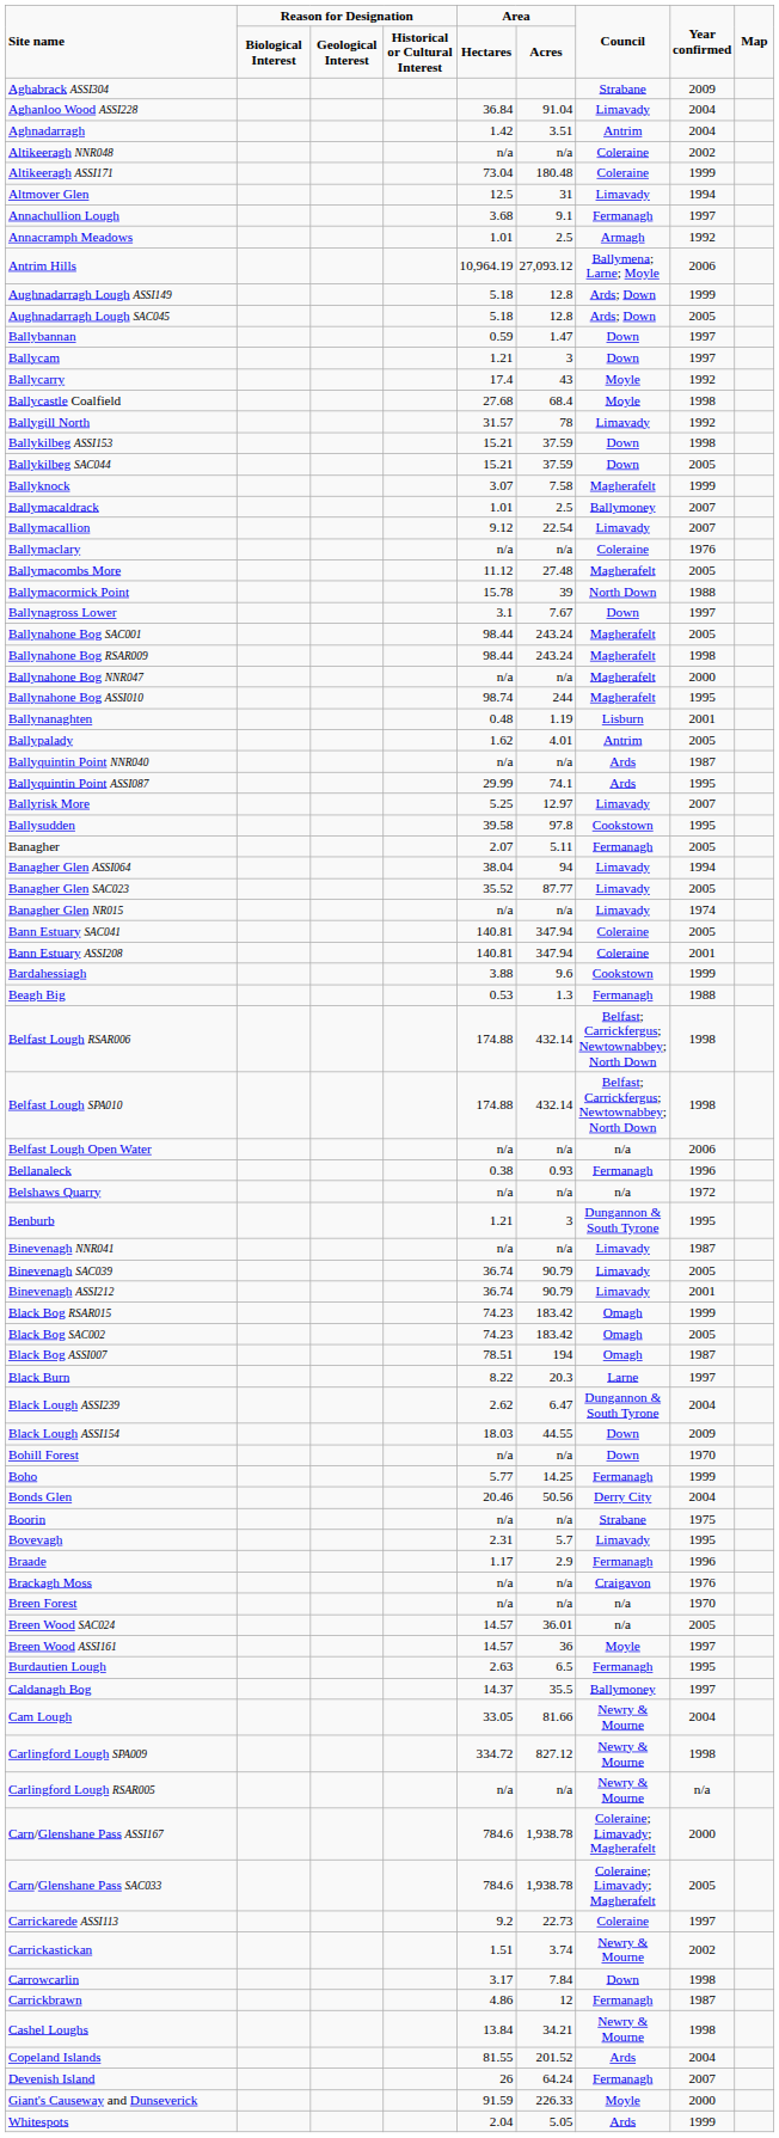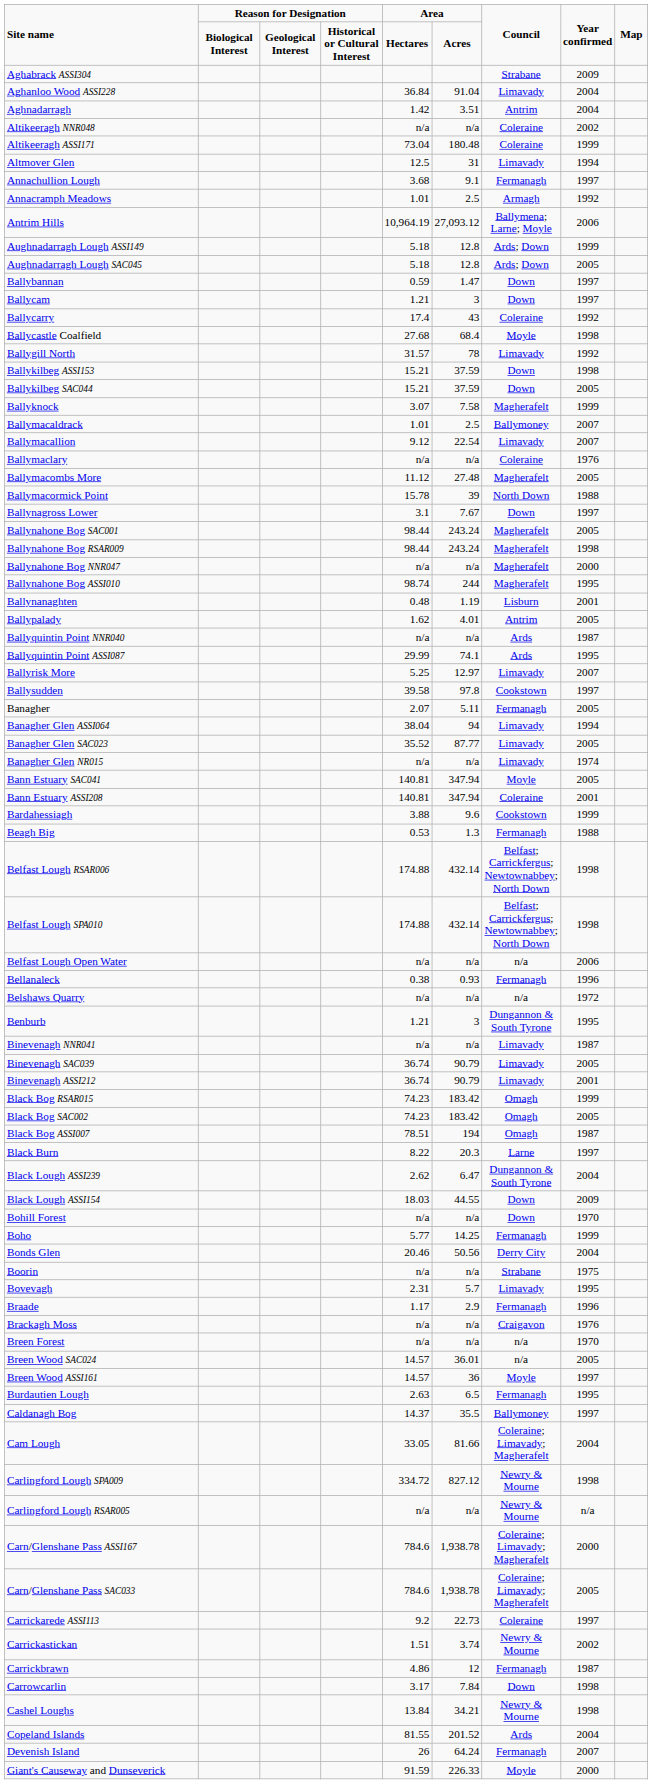Ballycarry | Council: Moyle -> Coleraine
Ballysudden | Year confirmed: 1995 -> 1997
Bann Estuary SAC041 | Council: Coleraine -> Moyle
Cam Lough | Council: Newry & Mourne -> Coleraine; Limavady; Magherafelt
rows swapped: Carrickbrawn <-> Carrowcarlin
- row: Whitespots | 2.04 | 5.05 | Ards | 1999
